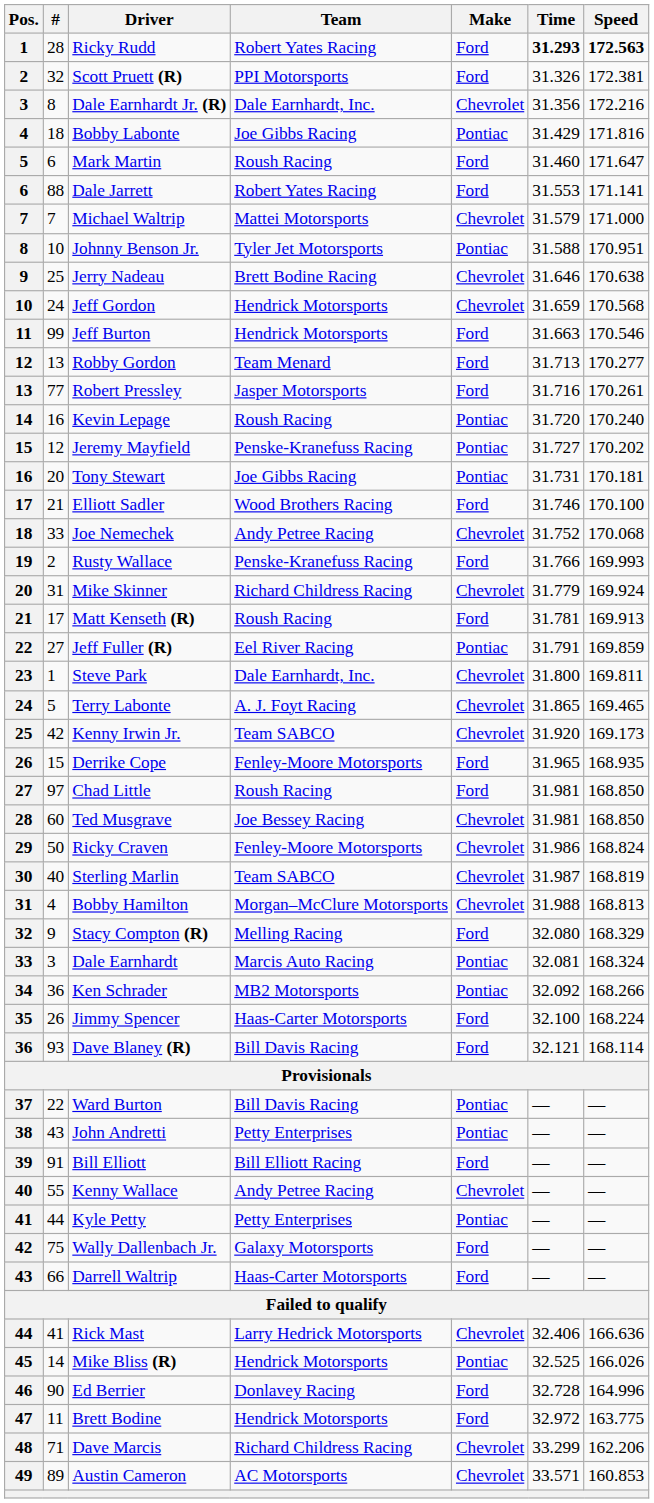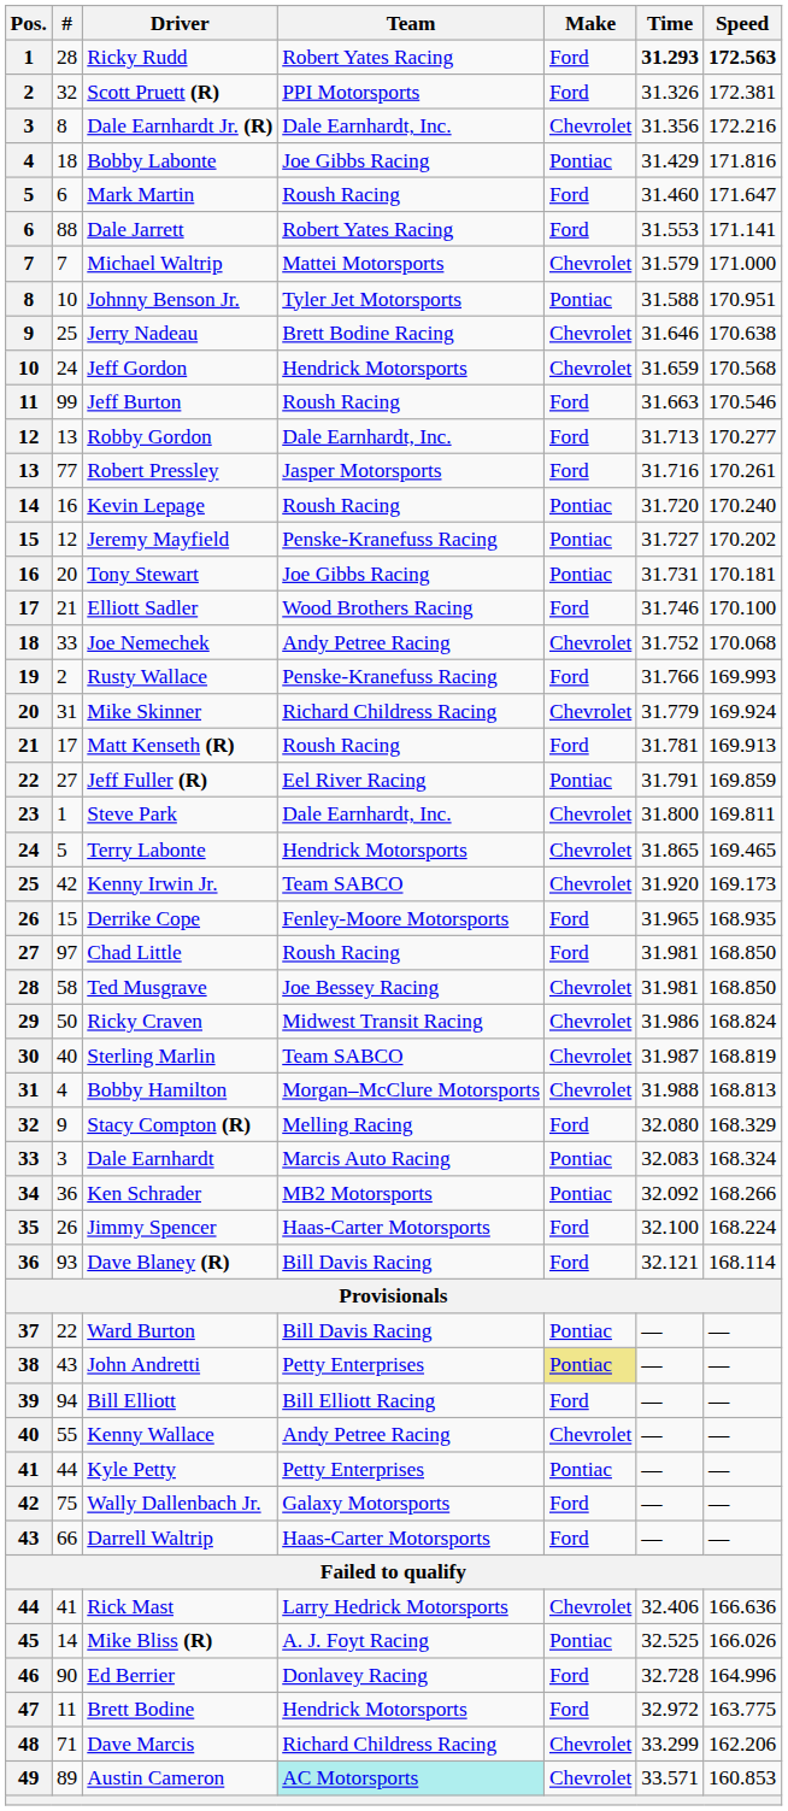Jeff Burton | Team: Hendrick Motorsports -> Roush Racing
Robby Gordon | Team: Team Menard -> Dale Earnhardt, Inc.
Terry Labonte | Team: A. J. Foyt Racing -> Hendrick Motorsports
Ted Musgrave | #: 60 -> 58
Ricky Craven | Team: Fenley-Moore Motorsports -> Midwest Transit Racing
Dale Earnhardt | Time: 32.081 -> 32.083
John Andretti | Make: no background -> khaki background
Bill Elliott | #: 91 -> 94
Mike Bliss (R) | Team: Hendrick Motorsports -> A. J. Foyt Racing
Austin Cameron | Team: no background -> paleturquoise background
